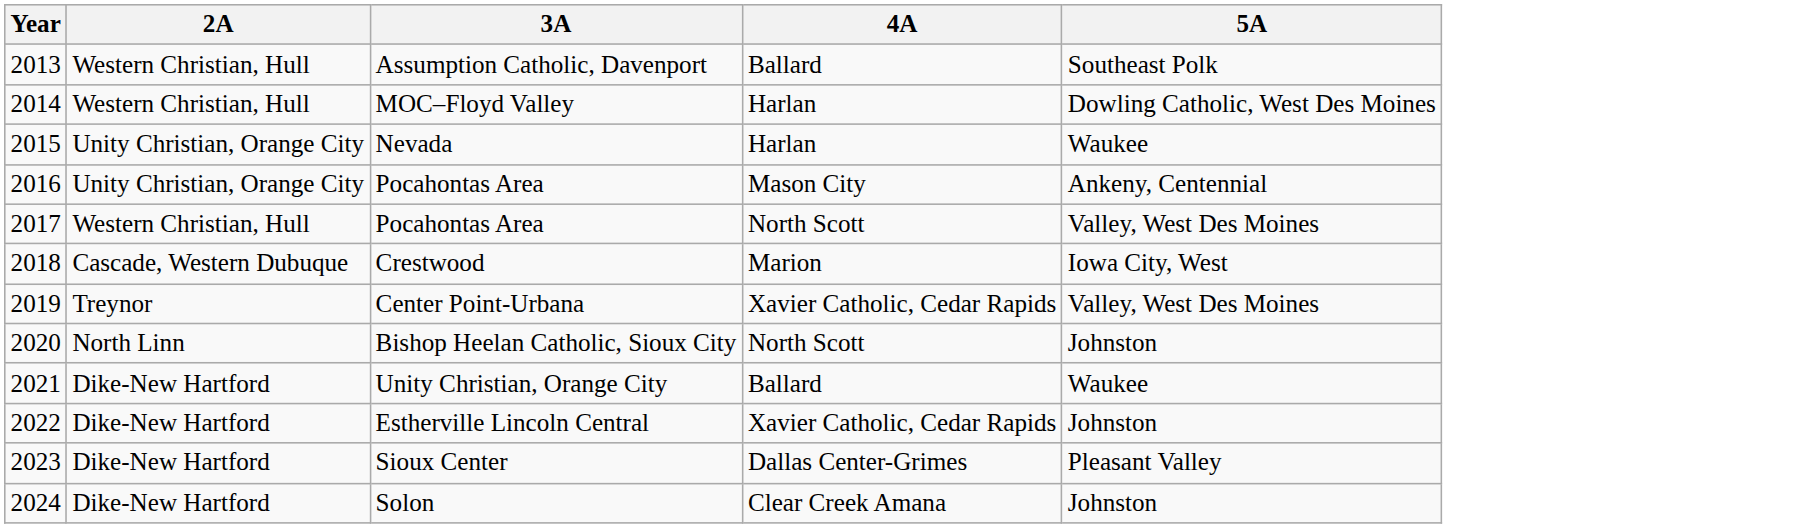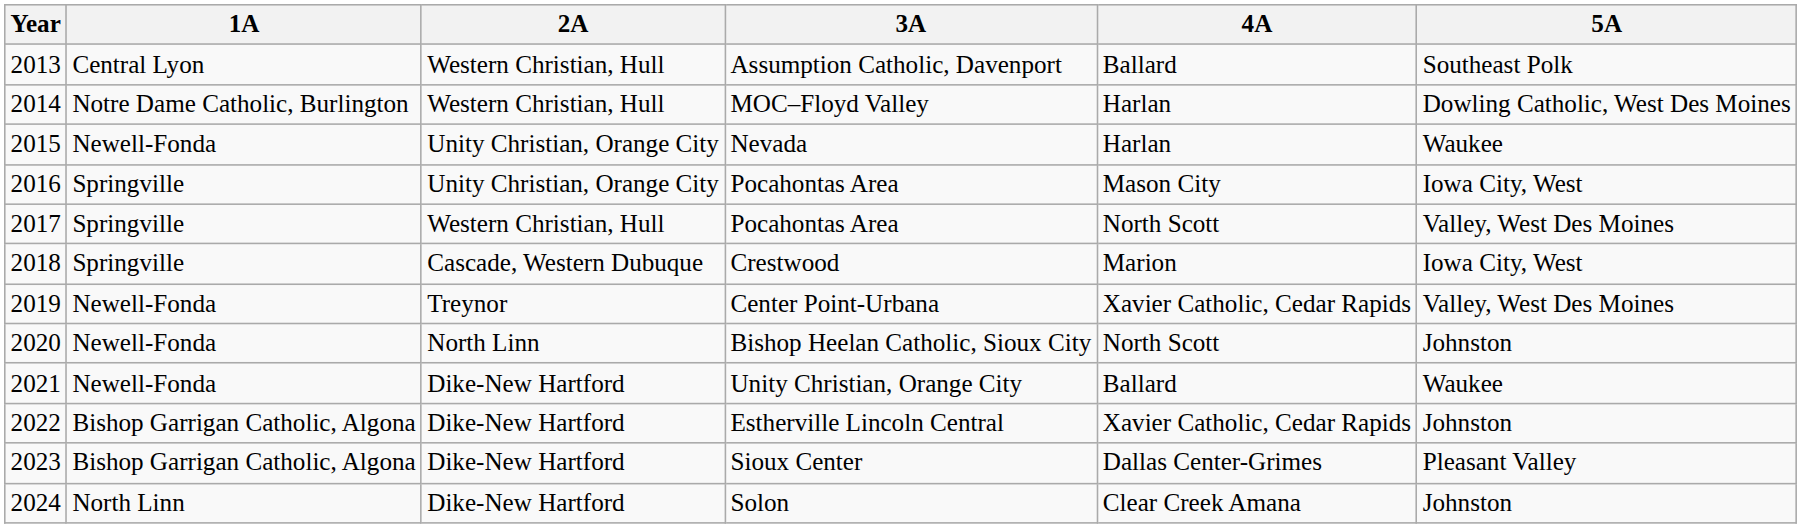+ column: 1A | Central Lyon | Notre Dame Catholic, Burlington | Newell-Fonda | Springville | Springville | Springville | Newell-Fonda | Newell-Fonda | Newell-Fonda | Bishop Garrigan Catholic, Algona | Bishop Garrigan Catholic, Algona | North Linn
2016 / Pocahontas Area | 5A: Ankeny, Centennial -> Iowa City, West
